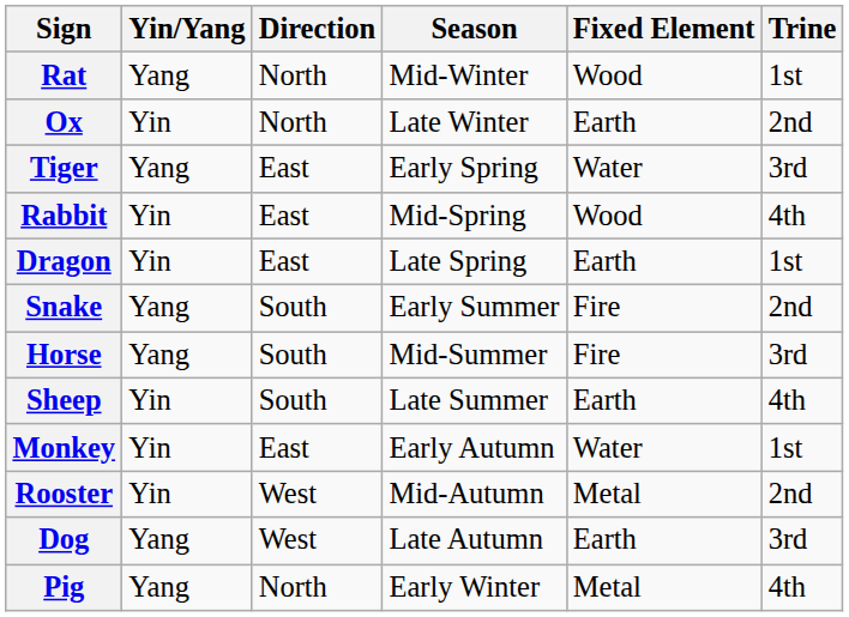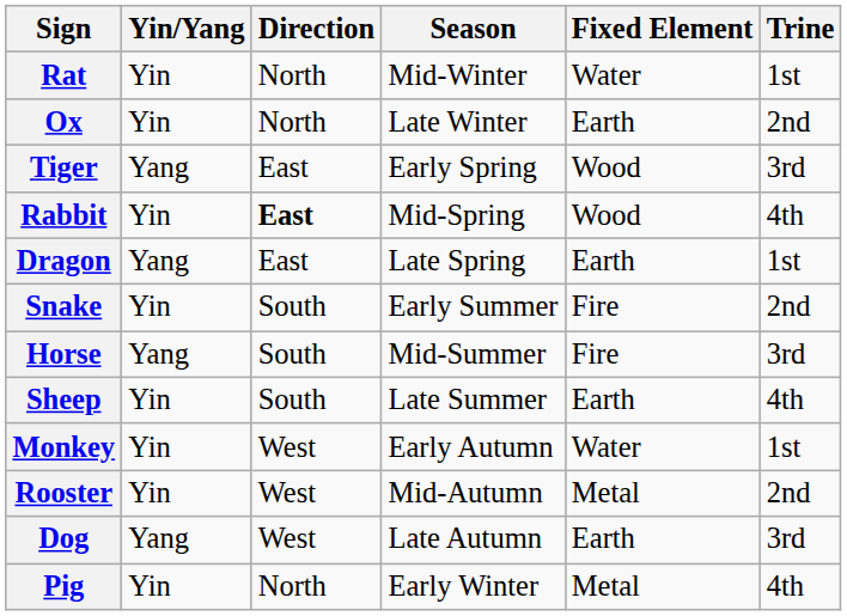Rat | Yin/Yang: Yang -> Yin
Rat | Fixed Element: Wood -> Water
Tiger | Fixed Element: Water -> Wood
Rabbit | Direction: normal -> bold
Dragon | Yin/Yang: Yin -> Yang
Snake | Yin/Yang: Yang -> Yin
Monkey | Direction: East -> West
Pig | Yin/Yang: Yang -> Yin
